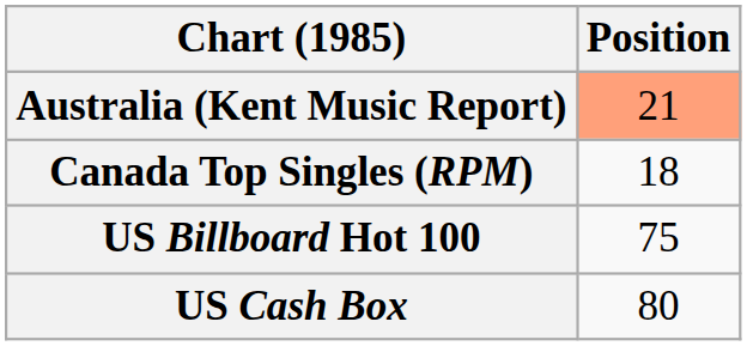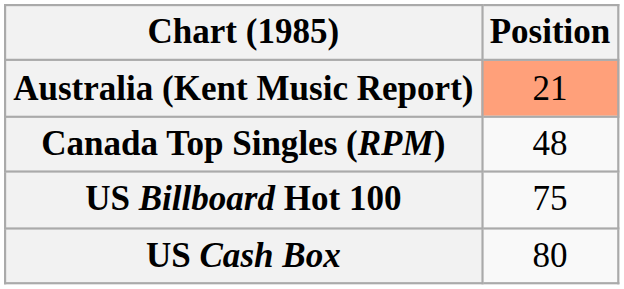Canada Top Singles (RPM) | Position: 18 -> 48
